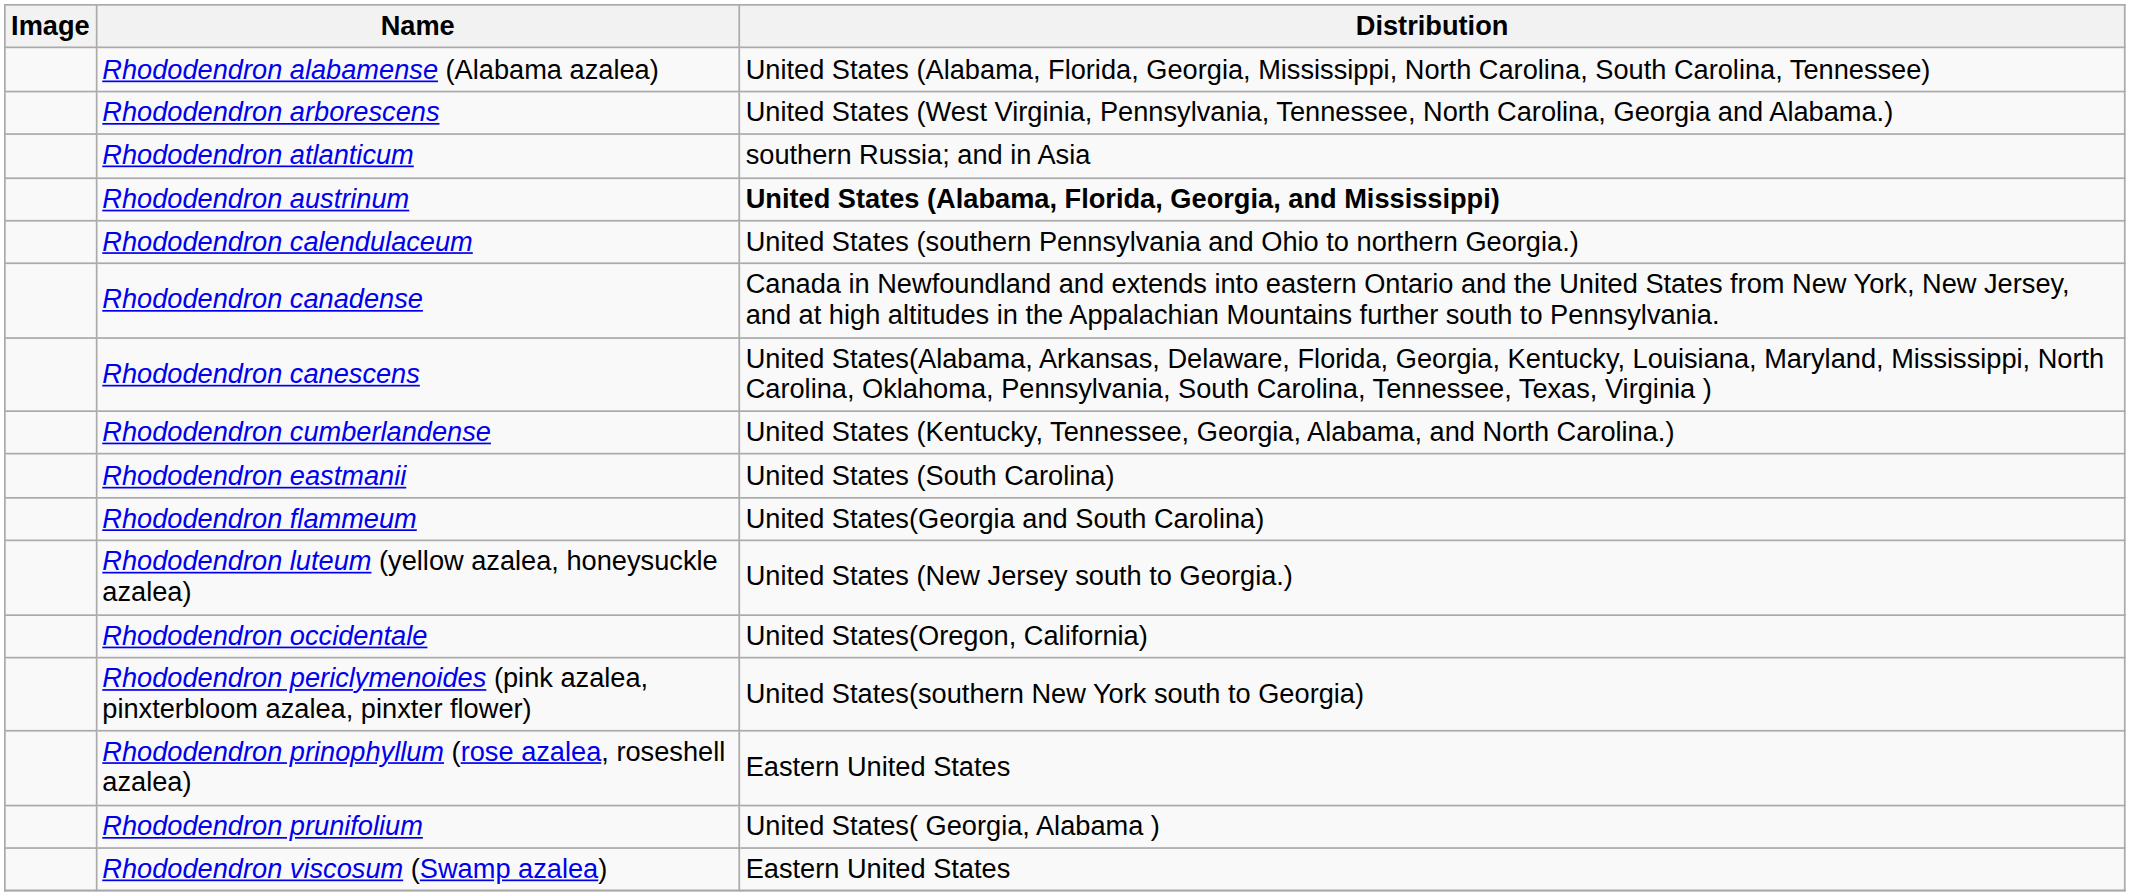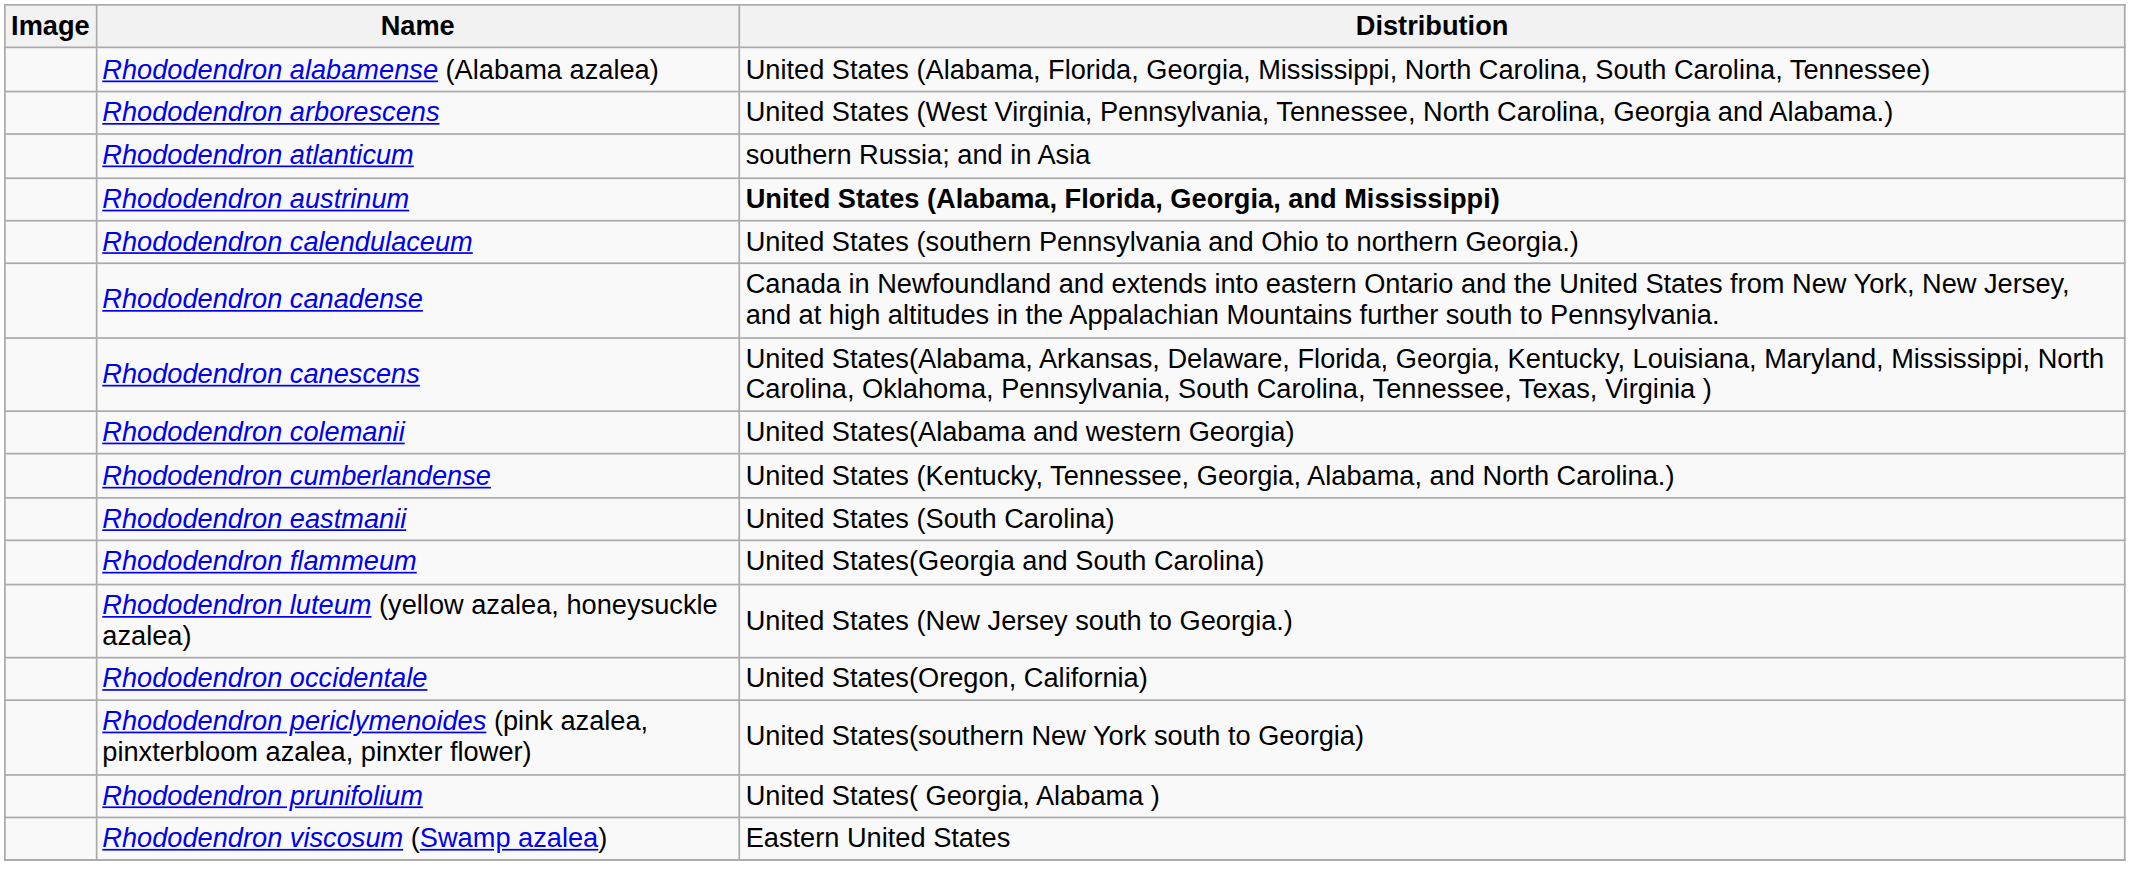+ row: Rhododendron colemanii | United States(Alabama and western Georgia)
- row: Rhododendron prinophyllum (rose azalea, roseshell azalea) | Eastern United States
